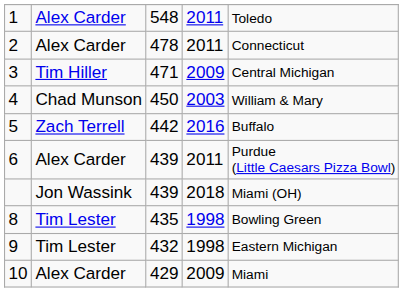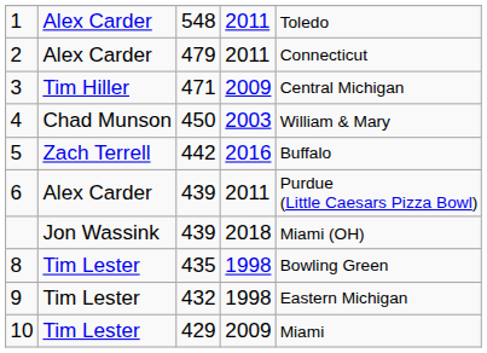2 | column 3: 478 -> 479
10 | column 2: Alex Carder -> Tim Lester
